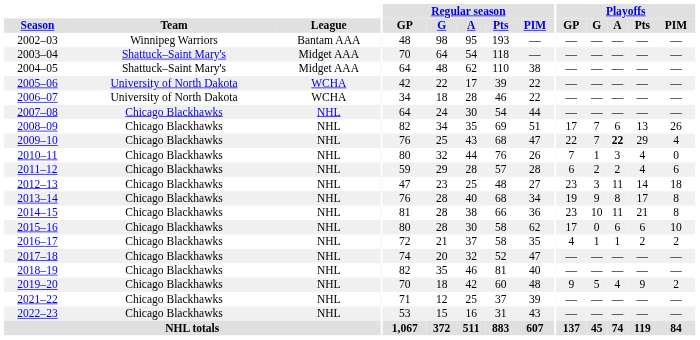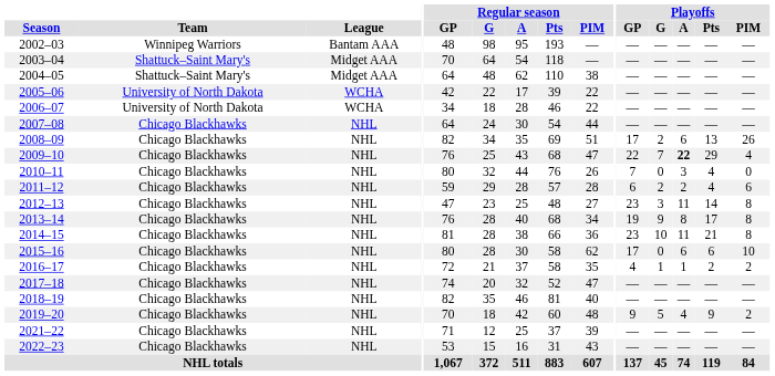2008–09 | Playoffs / G: 7 -> 2
2010–11 | Playoffs / G: 1 -> 0
2012–13 | Playoffs / PIM: 18 -> 8
